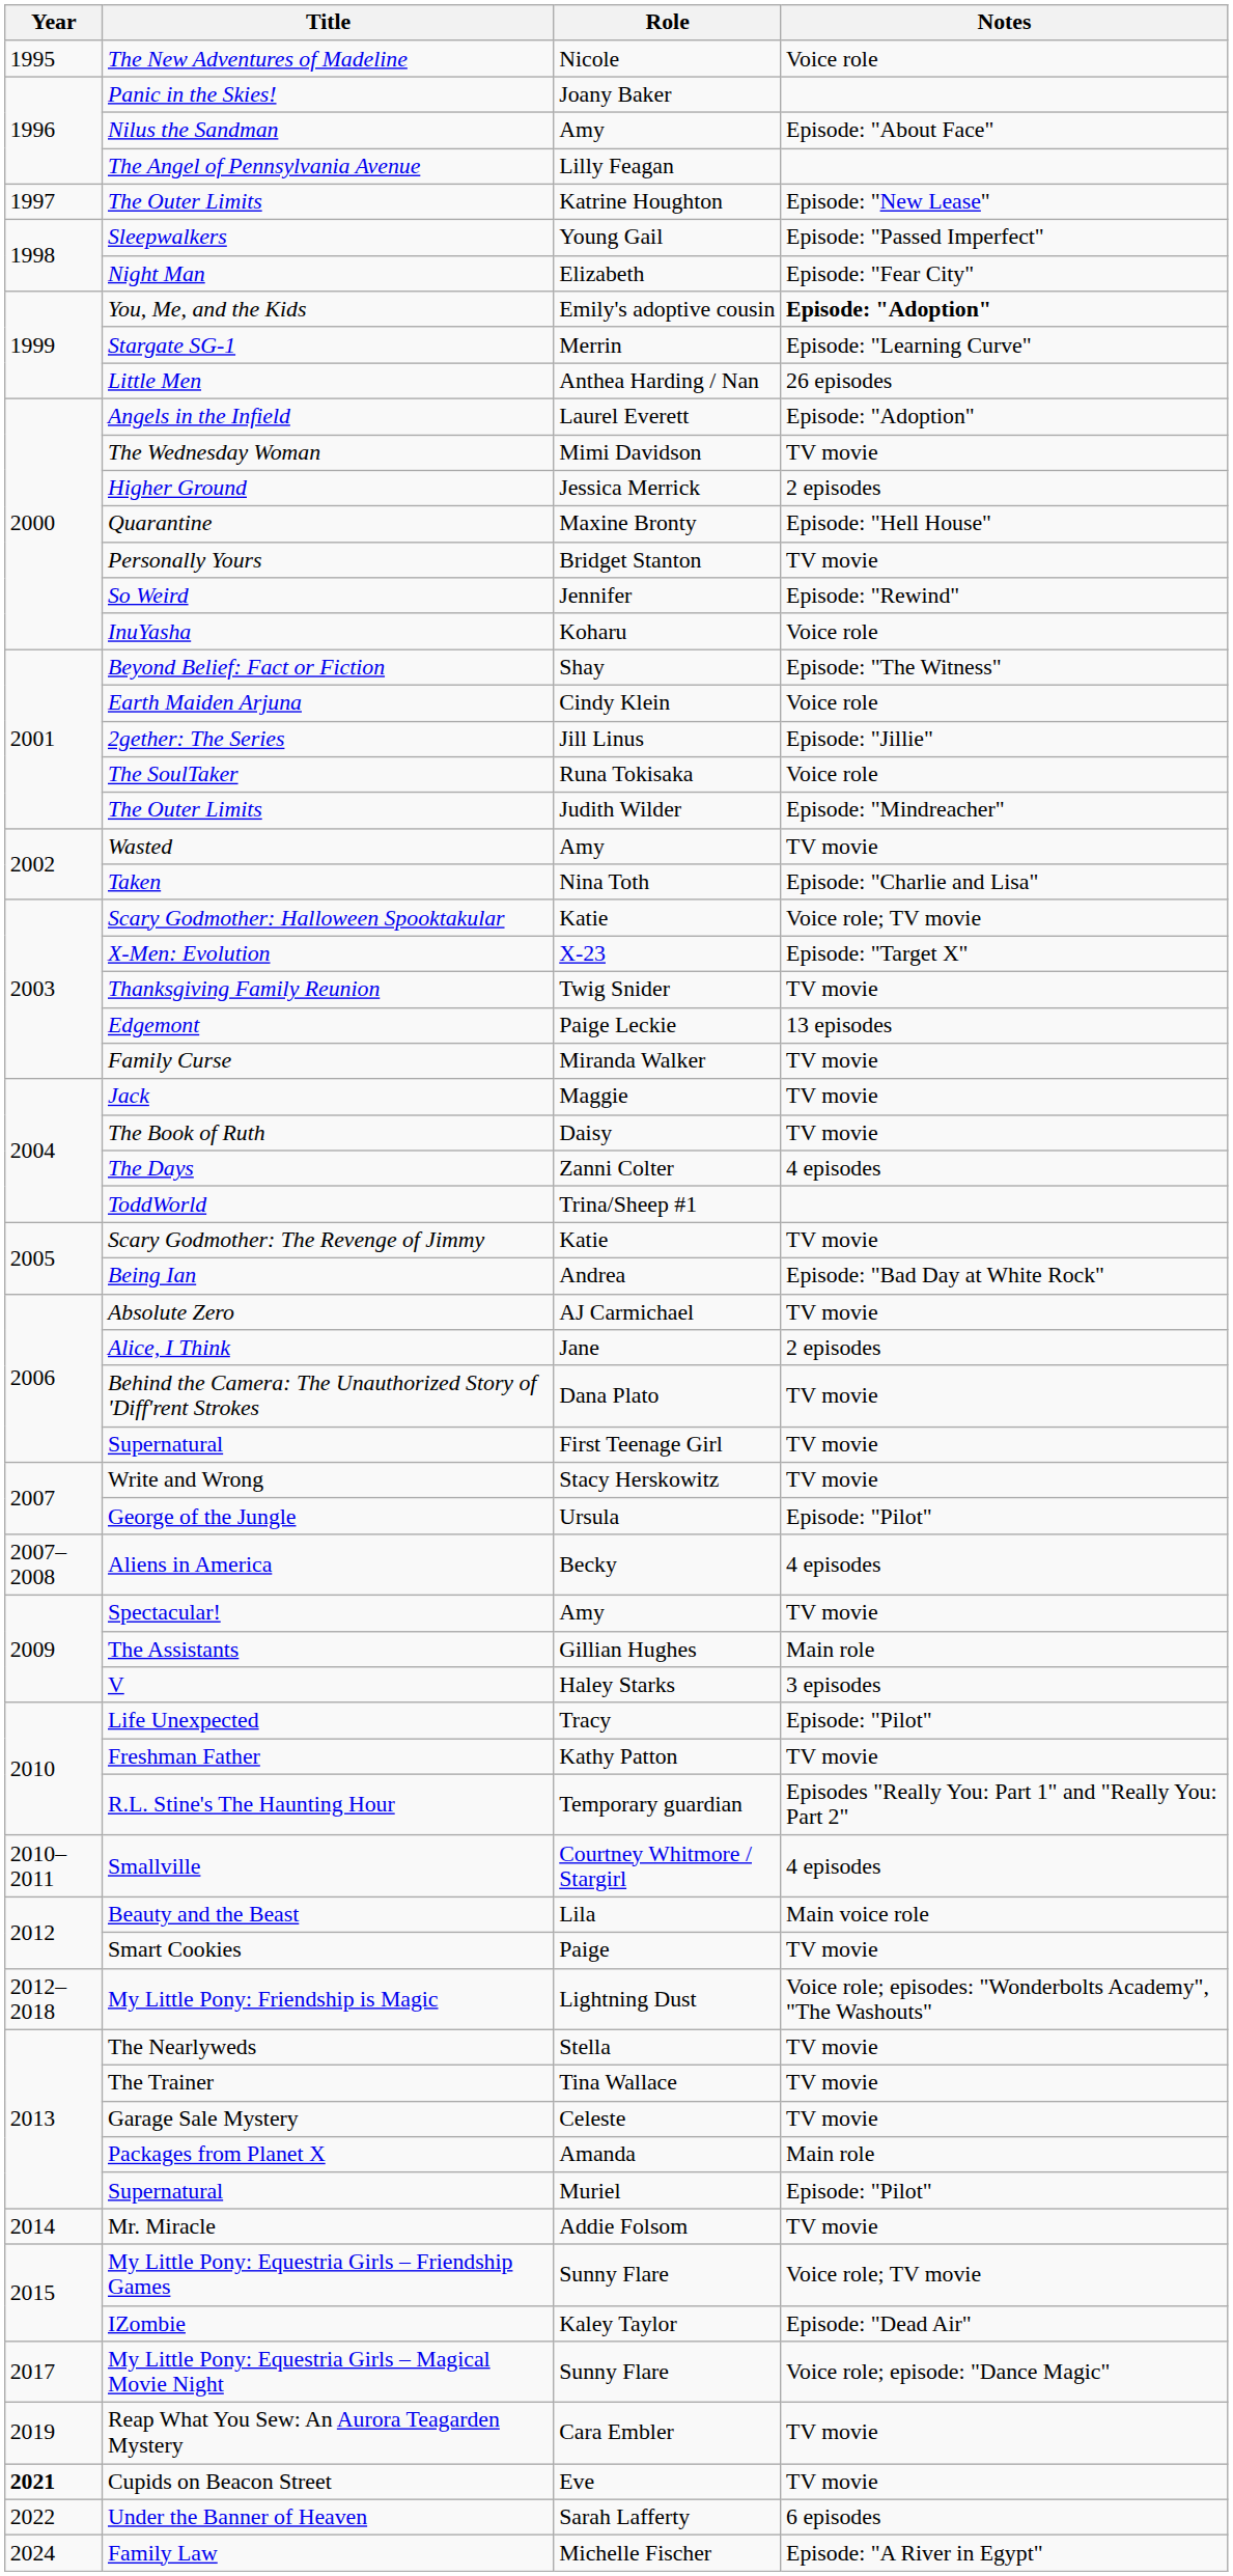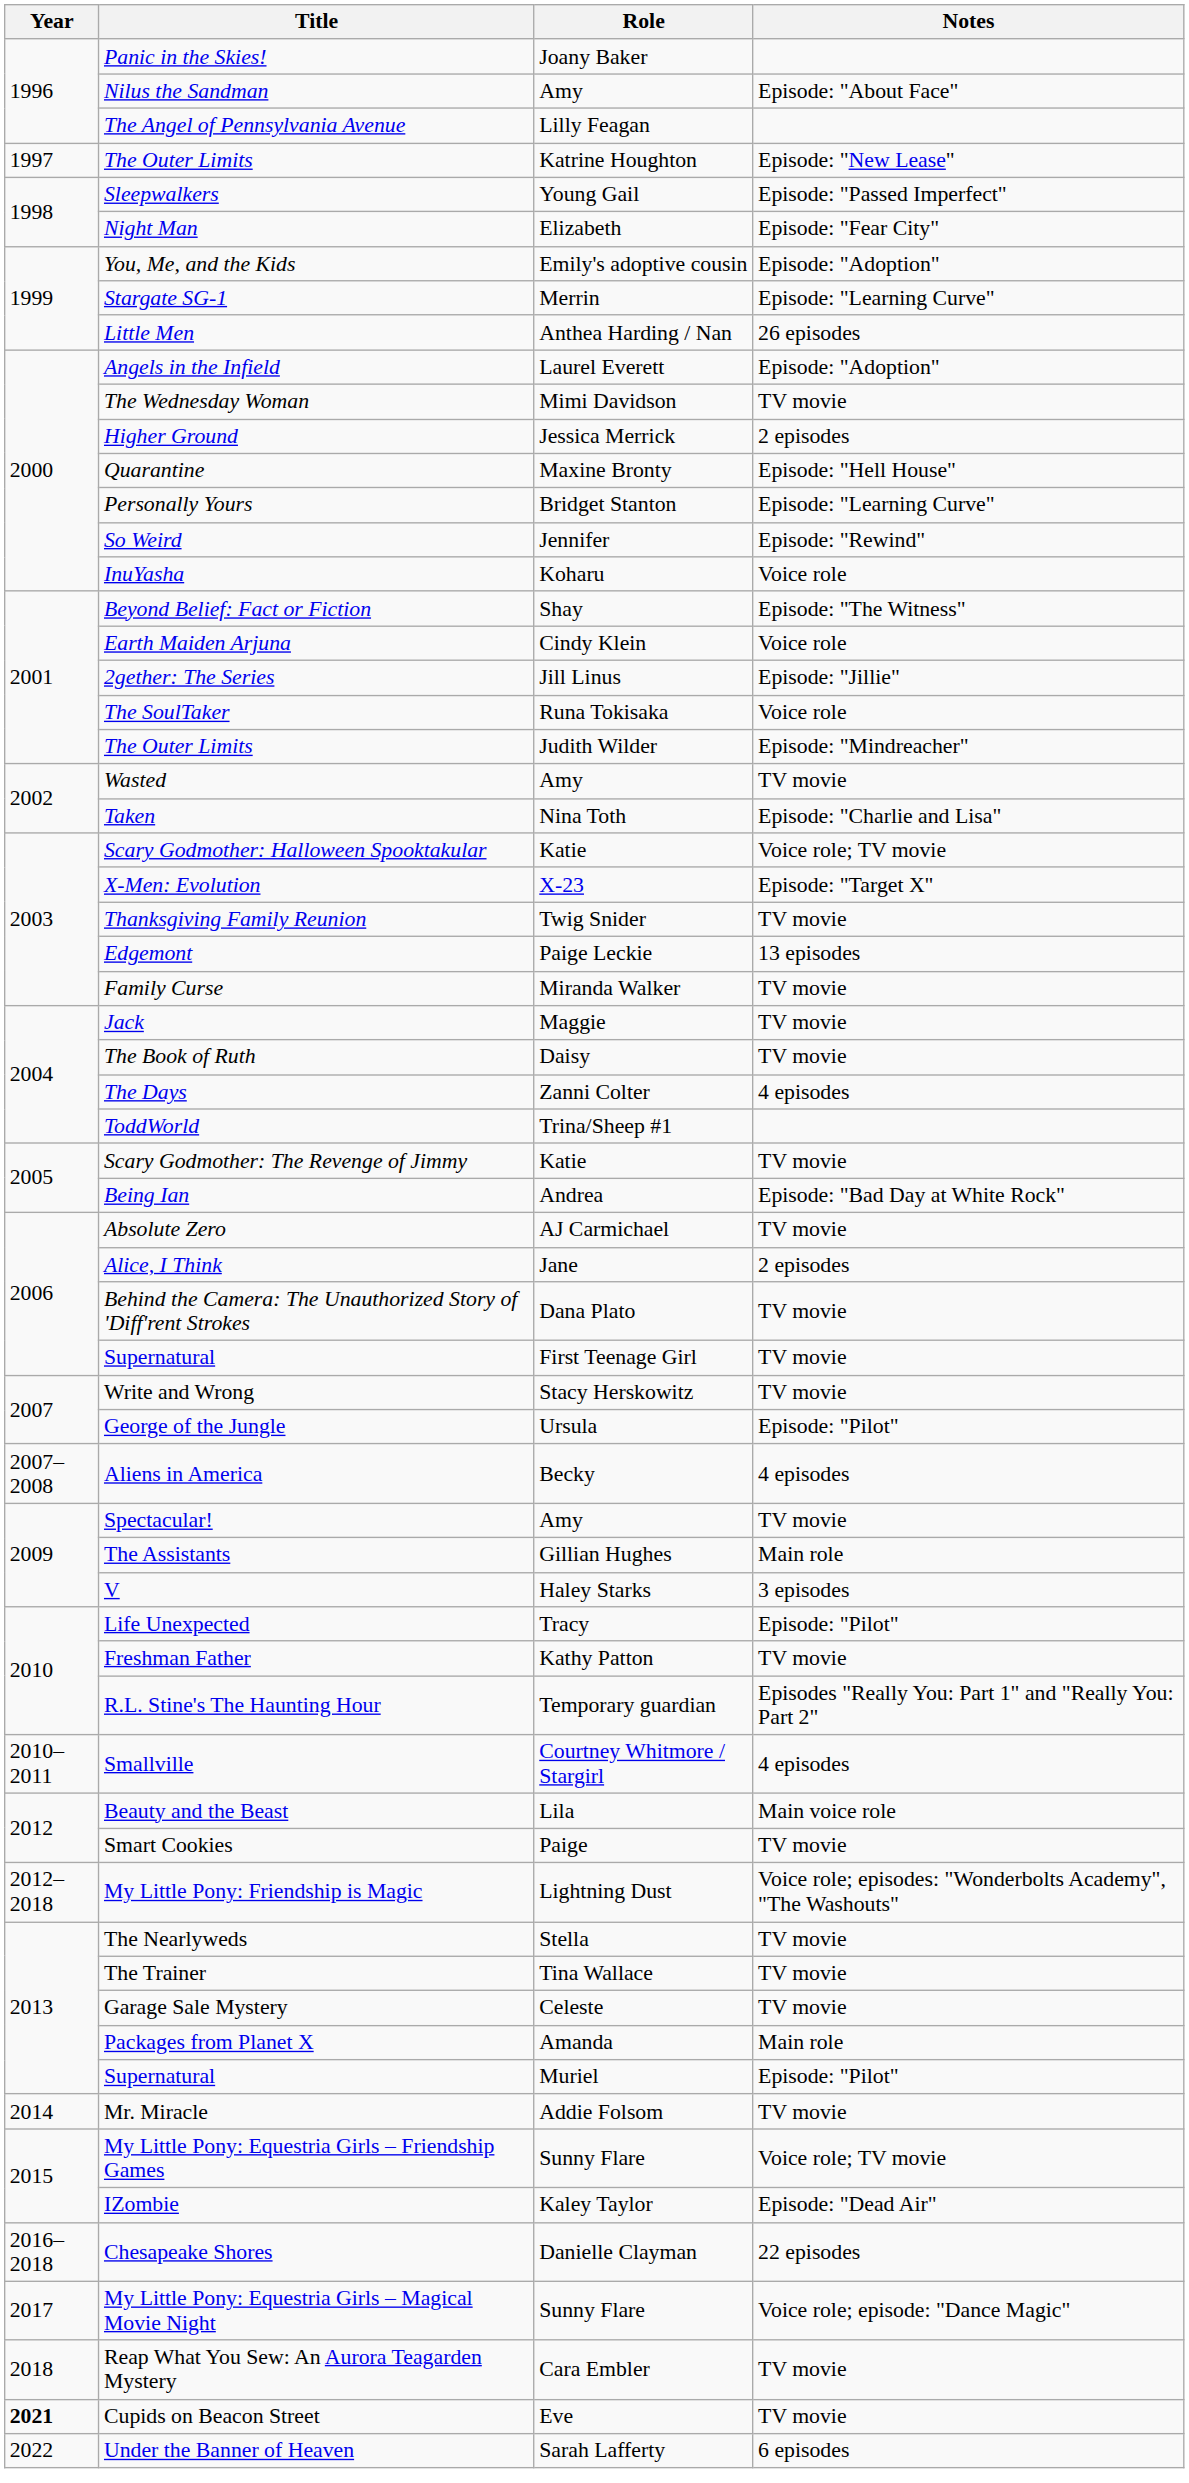- row: 1995 | The New Adventures of Madeline | Nicole | Voice role
You, Me, and the Kids | Notes: bold -> normal
Personally Yours | Notes: TV movie -> Episode: "Learning Curve"
+ row: 2016–2018 | Chesapeake Shores | Danielle Clayman | 22 episodes
Reap What You Sew: An Aurora Teagarden Mystery | Year: 2019 -> 2018
- row: 2024 | Family Law | Michelle Fischer | Episode: "A River in Egypt"
